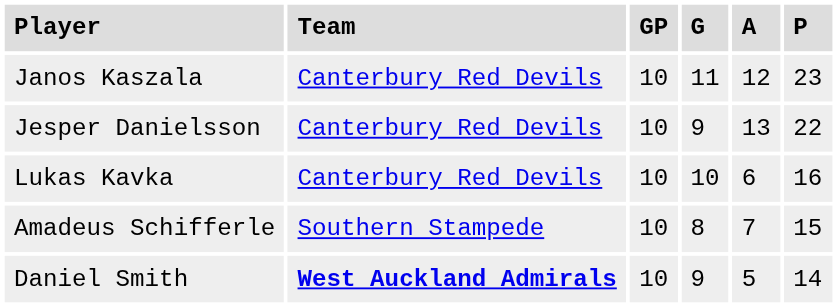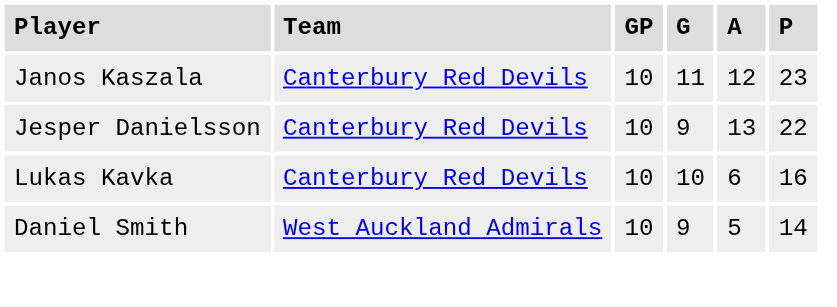- row: Amadeus Schifferle | Southern Stampede | 10 | 8 | 7 | 15
Daniel Smith | Team: bold -> normal
